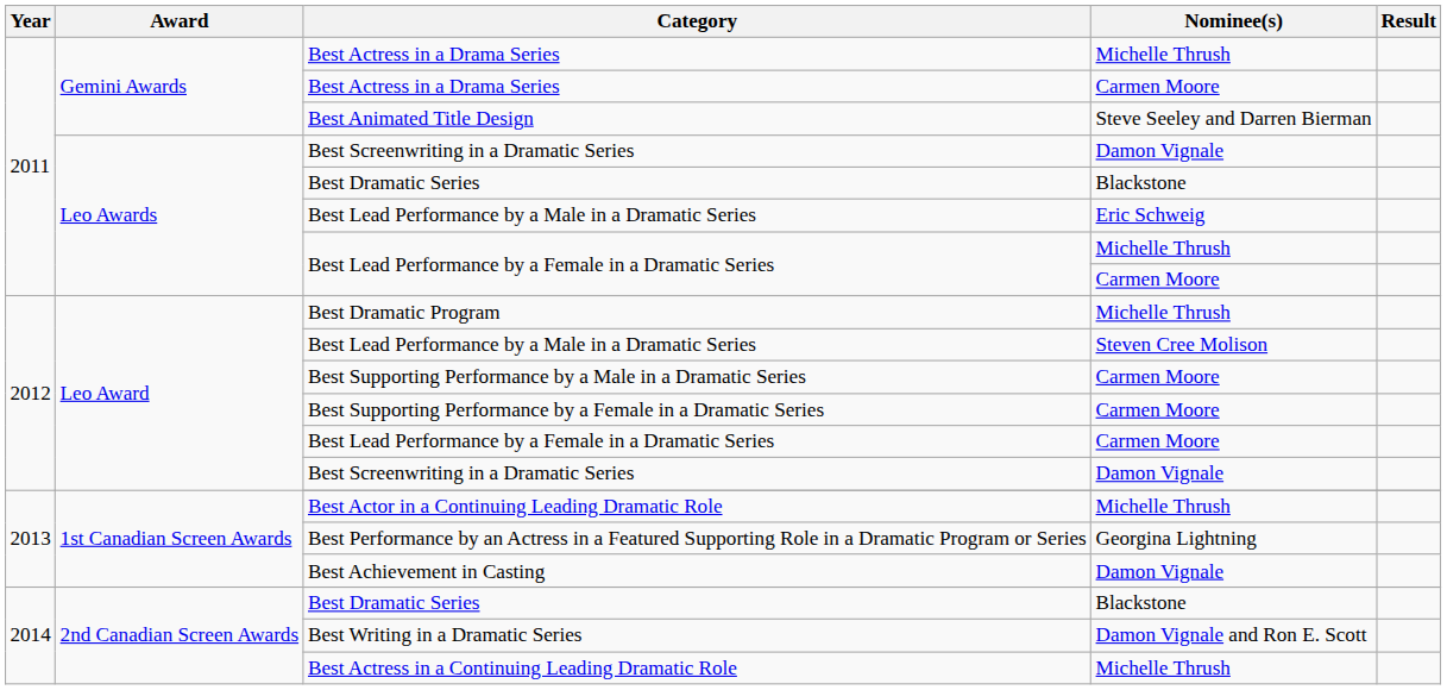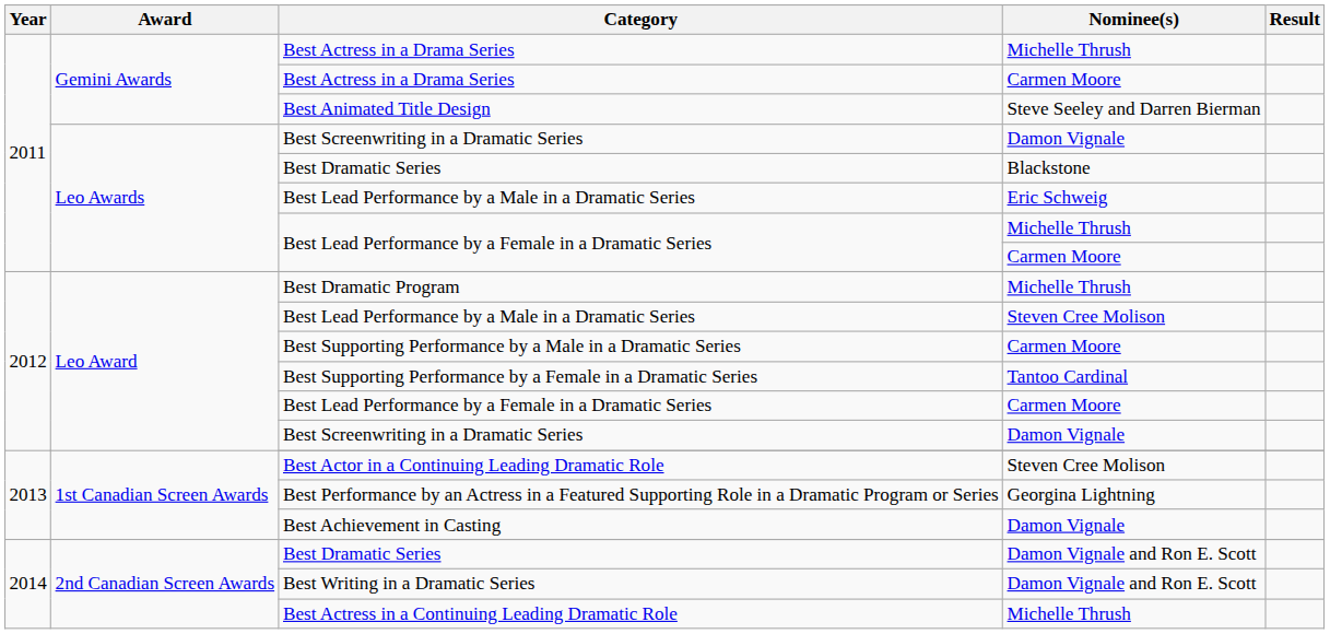Best Supporting Performance by a Female in a Dramatic Series | Nominee(s): Carmen Moore -> Tantoo Cardinal
Best Actor in a Continuing Leading Dramatic Role | Nominee(s): Michelle Thrush -> Steven Cree Molison
2nd Canadian Screen Awards / Best Dramatic Series | Nominee(s): Blackstone -> Damon Vignale and Ron E. Scott
